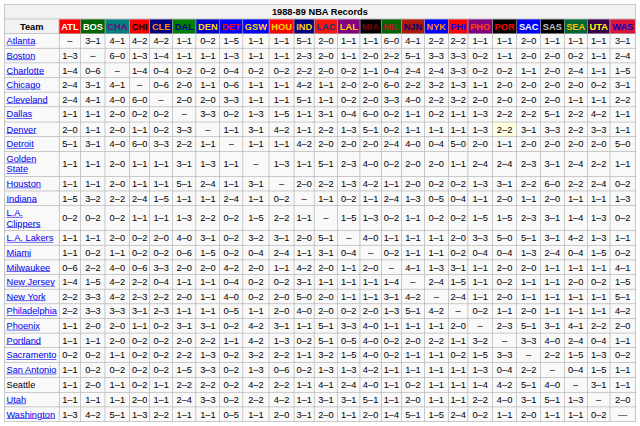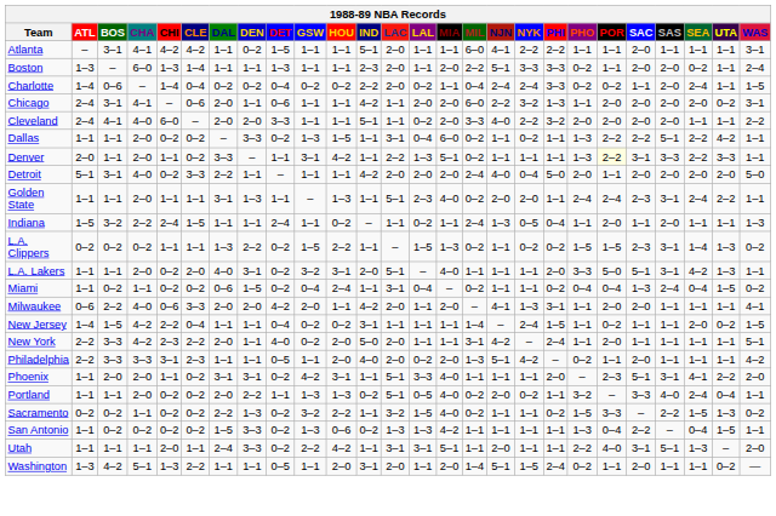Detroit | CHI: 6–0 -> 0–2
- row: Houston | 1–1 | 1–1 | 2–0 | 1–1 | 1–1 | 5–1 | 2–4 | 1–1 | 3–1 | – | 2–0 | 2–2 | 1–3 | 4–2 | 1–1 | 2–0 | 0–2 | 0–2 | 1–3 | 3–1 | 2–2 | 6–0 | 2–2 | 2–4 | 0–2
Portland | GSW: 4–2 -> 1–3
Portland | NYK: 2–2 -> 0–2
- row: Seattle | 1–1 | 2–0 | 1–1 | 0–2 | 1–1 | 2–2 | 2–2 | 0–2 | 4–2 | 2–2 | 1–1 | 4–1 | 2–4 | 4–0 | 1–1 | 0–2 | 1–1 | 1–1 | 1–4 | 4–2 | 5–1 | 4–0 | – | 3–1 | 1–1
